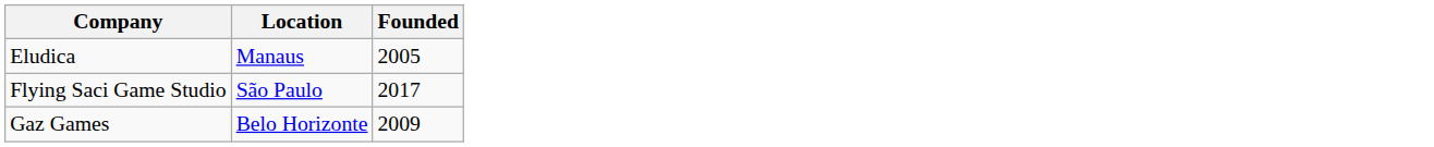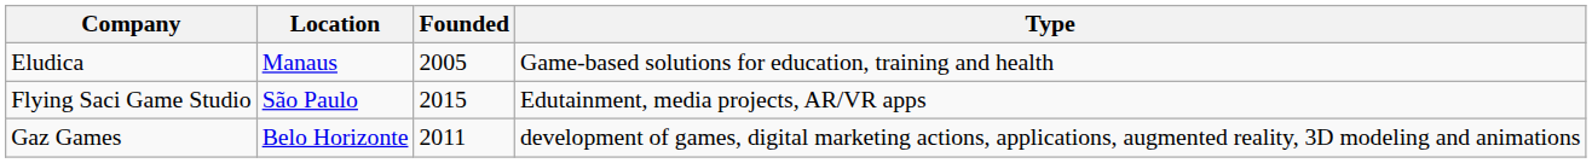+ column: Type | Game-based solutions for education, training and health | Edutainment, media projects, AR/VR apps | development of games, digital marketing actions, applications, augmented reality, 3D modeling and animations
Flying Saci Game Studio | Founded: 2017 -> 2015
Gaz Games | Founded: 2009 -> 2011
